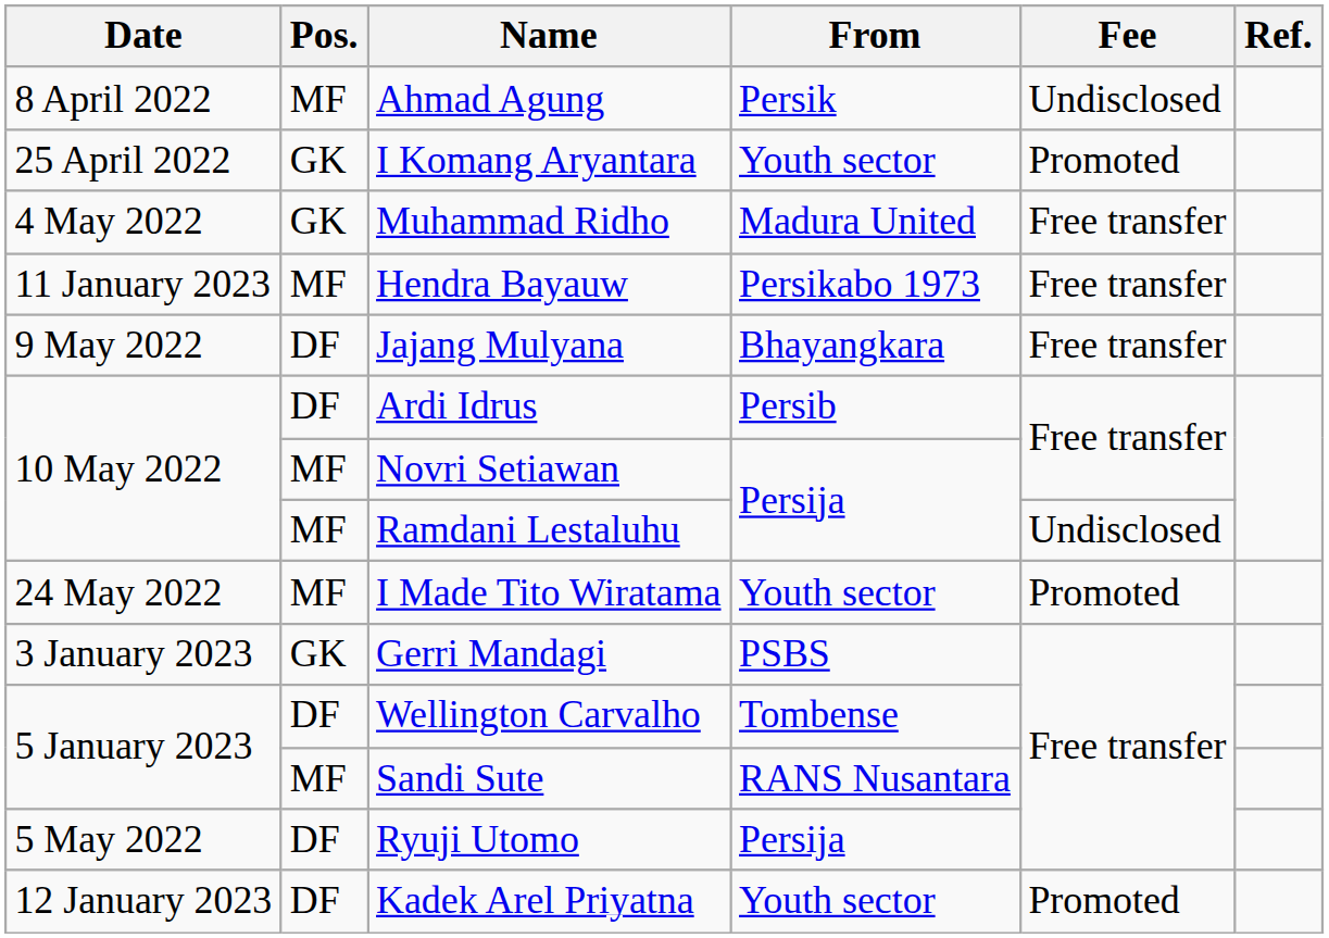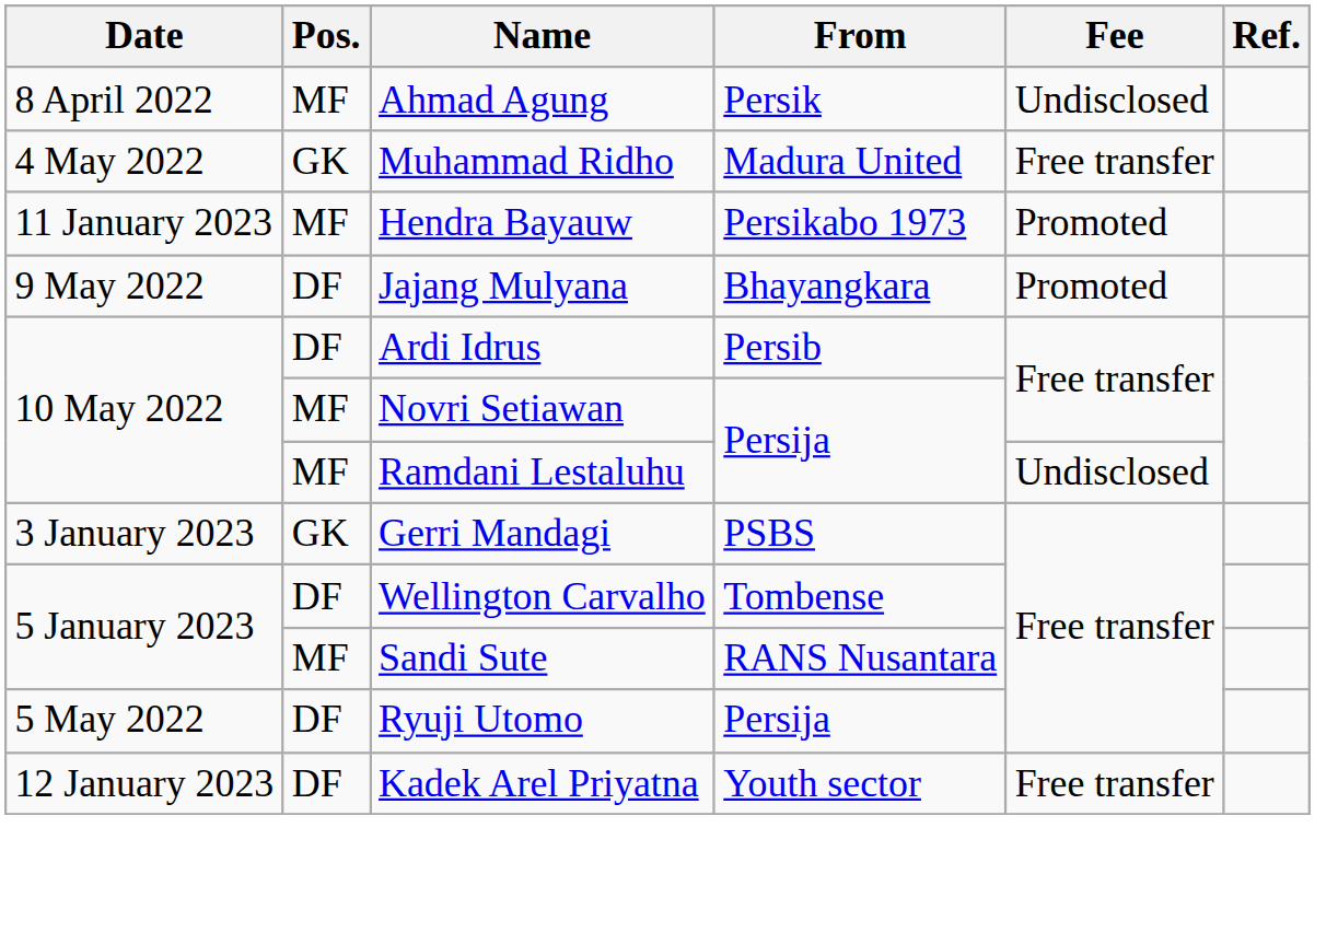- row: 25 April 2022 | GK | I Komang Aryantara | Youth sector | Promoted
Hendra Bayauw | Fee: Free transfer -> Promoted
Jajang Mulyana | Fee: Free transfer -> Promoted
- row: 24 May 2022 | MF | I Made Tito Wiratama | Youth sector | Promoted
Kadek Arel Priyatna | Fee: Promoted -> Free transfer
